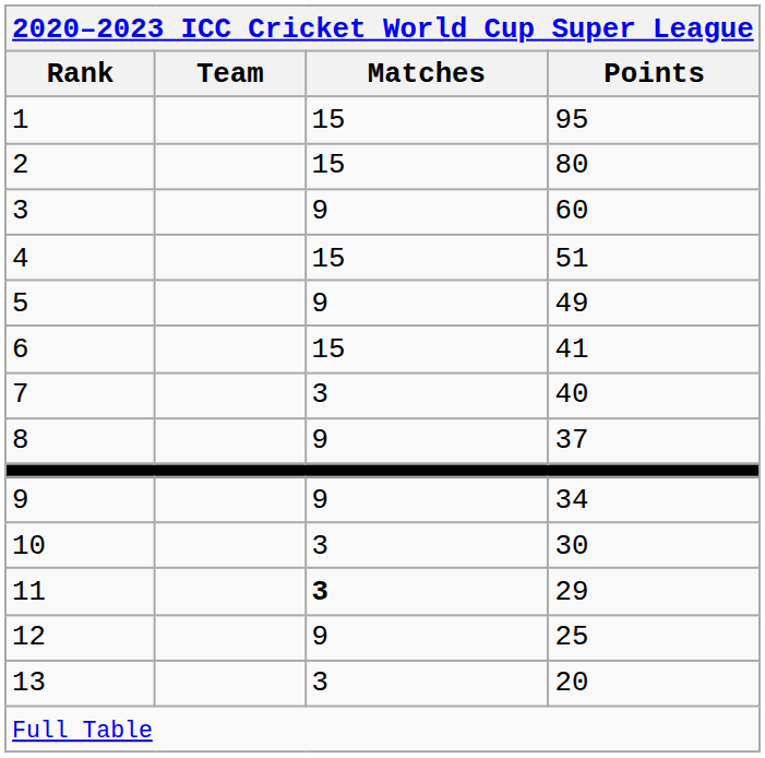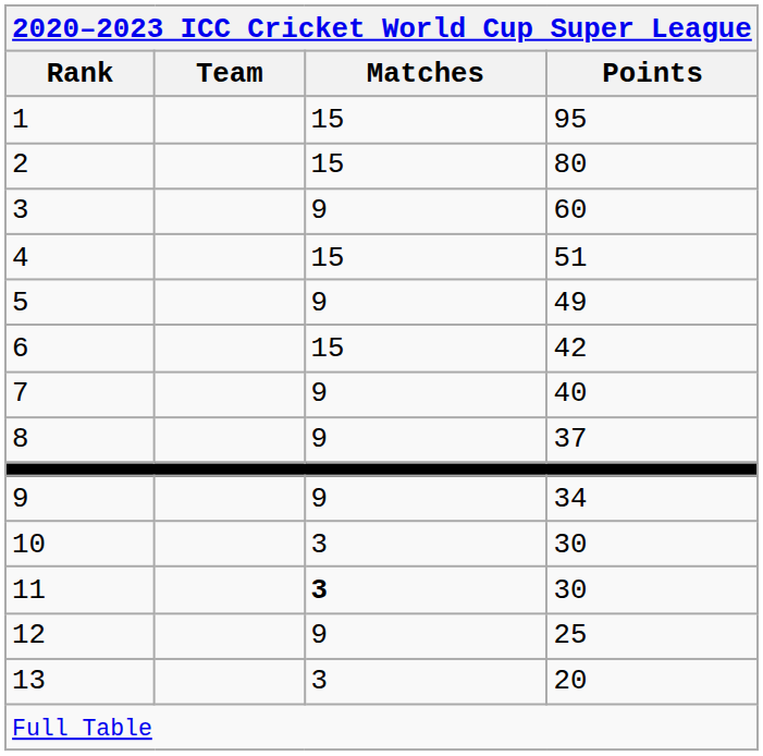6 | Points: 41 -> 42
7 | Matches: 3 -> 9
11 | Points: 29 -> 30
